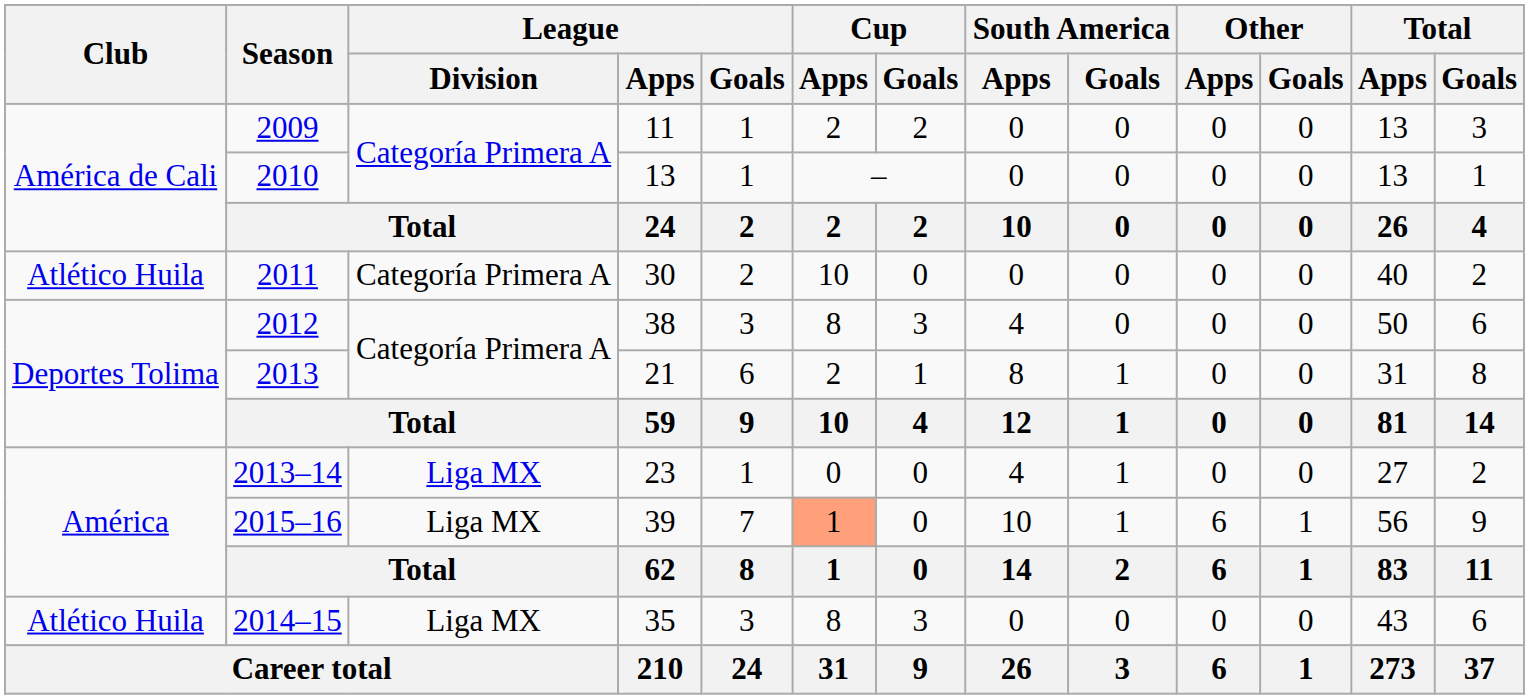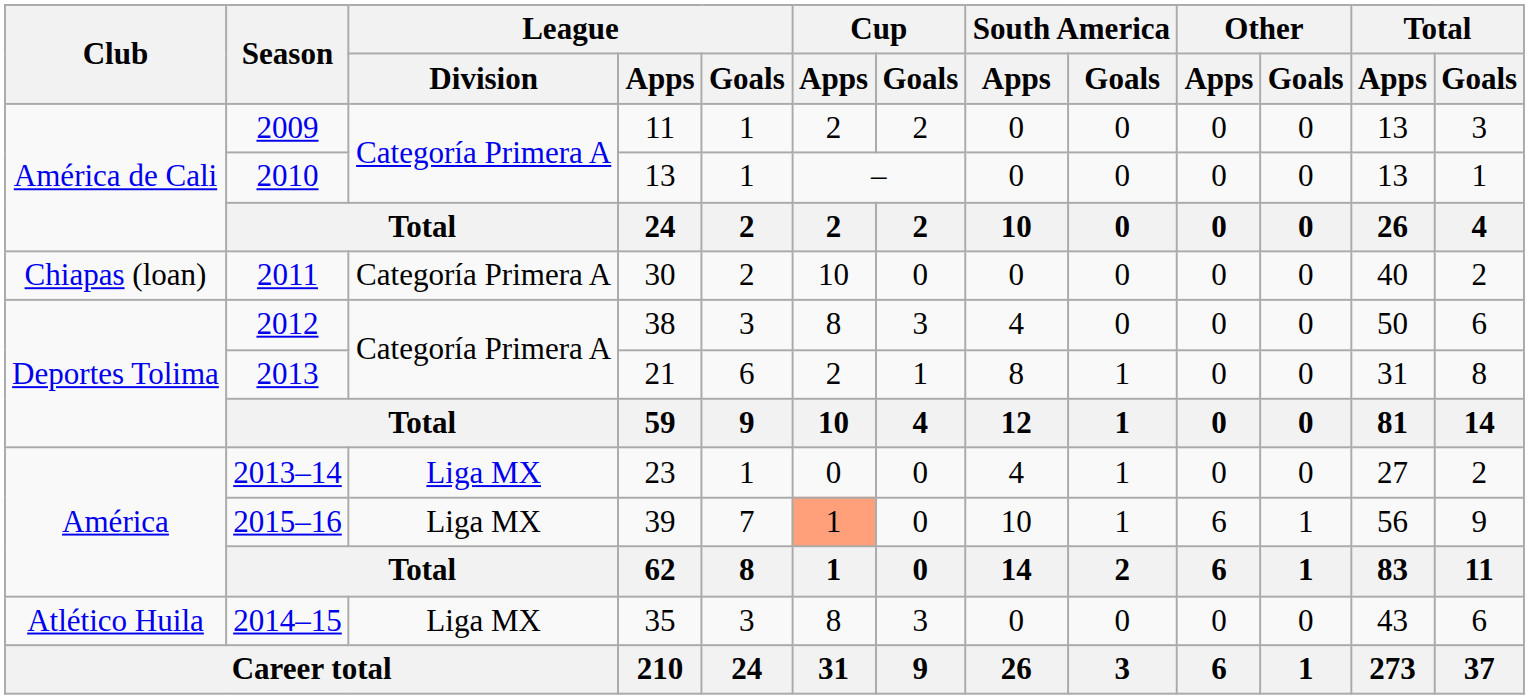2011 | Club: Atlético Huila -> Chiapas (loan)
